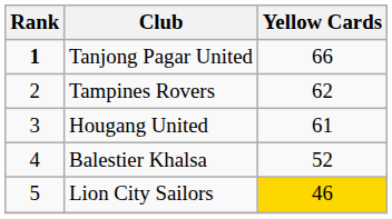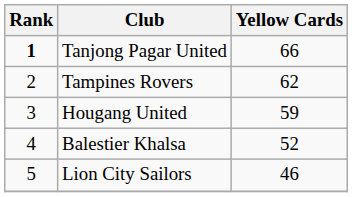Hougang United | Yellow Cards: 61 -> 59
Lion City Sailors | Yellow Cards: gold background -> no background
